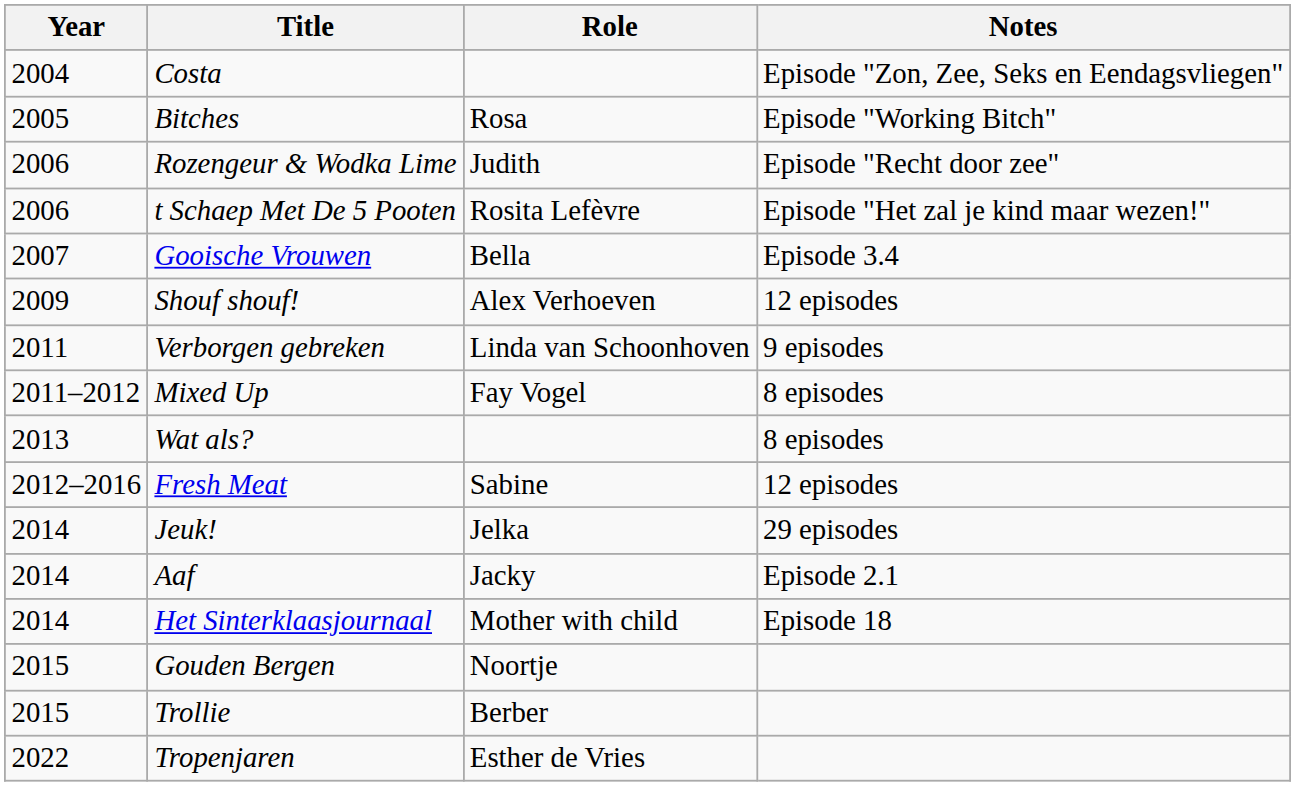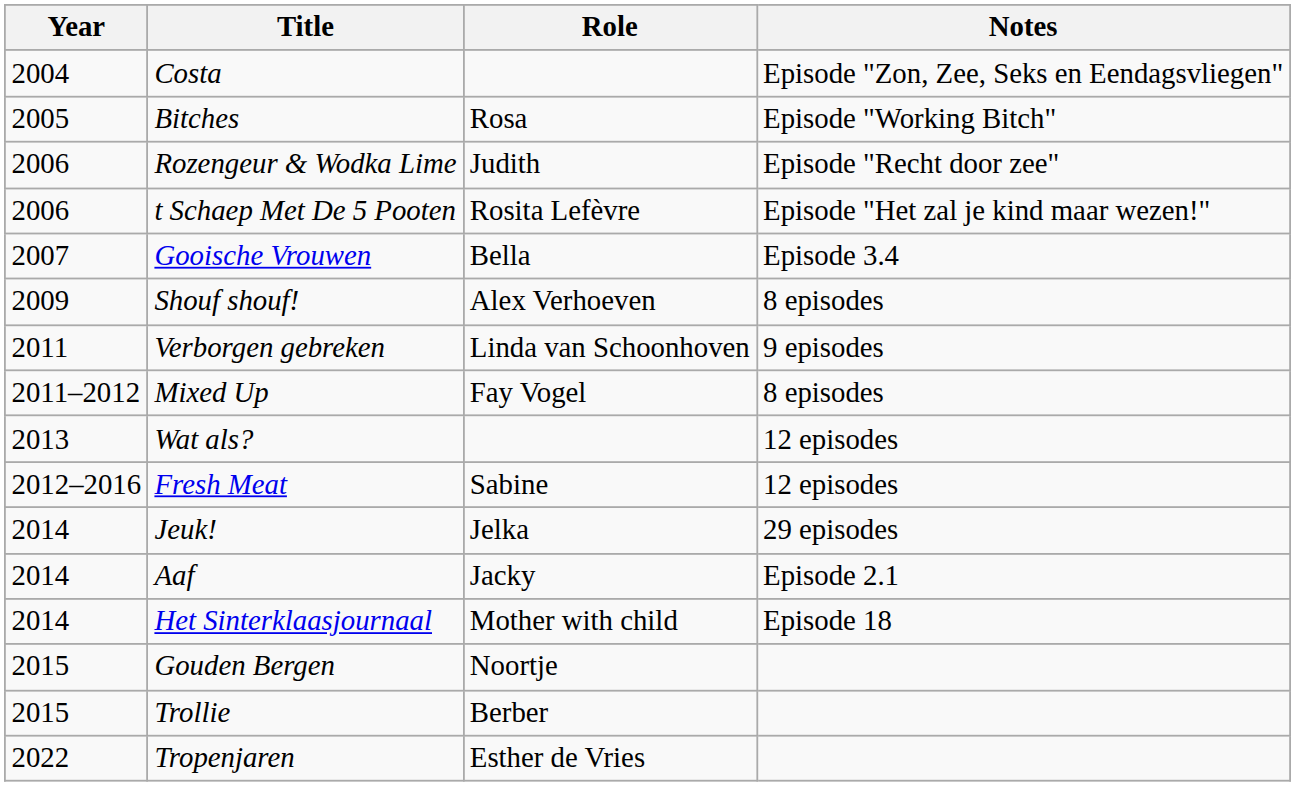Shouf shouf! | Notes: 12 episodes -> 8 episodes
Wat als? | Notes: 8 episodes -> 12 episodes
